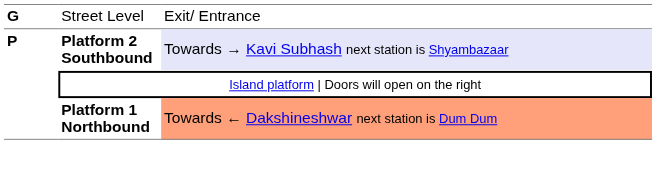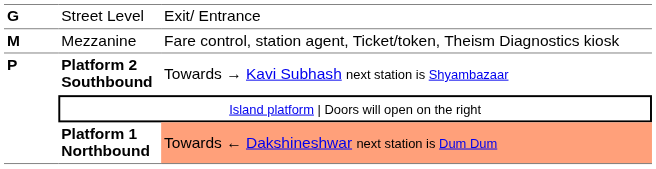+ row: M | Mezzanine | Fare control, station agent, Ticket/token, Theism Diagnostics kiosk
Platform 2 Southbound | column 3: lavender background -> no background
